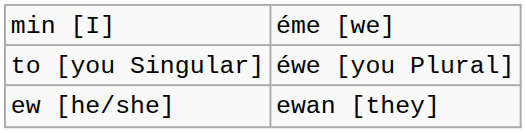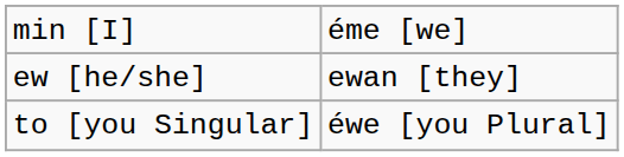rows swapped: to [you Singular] <-> ew [he/she]
